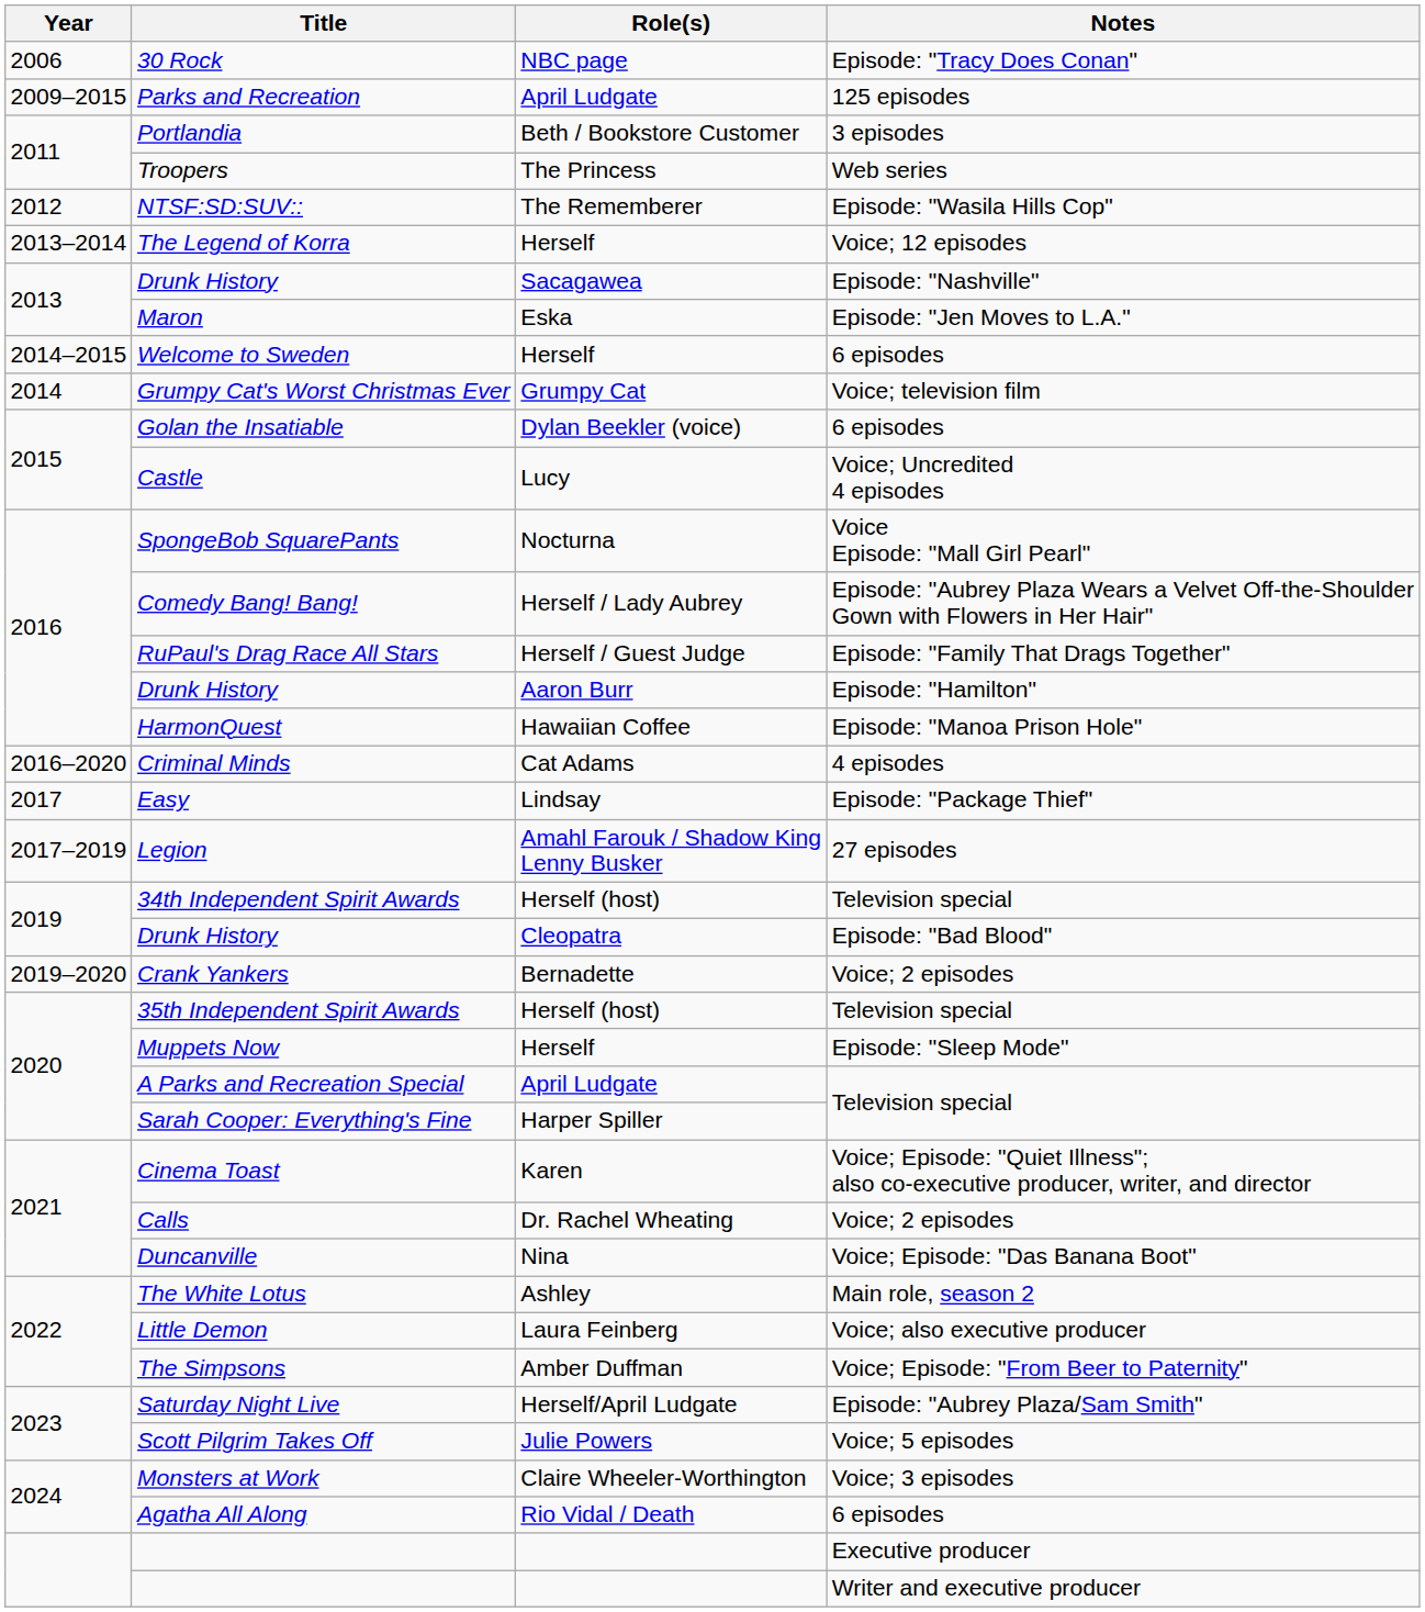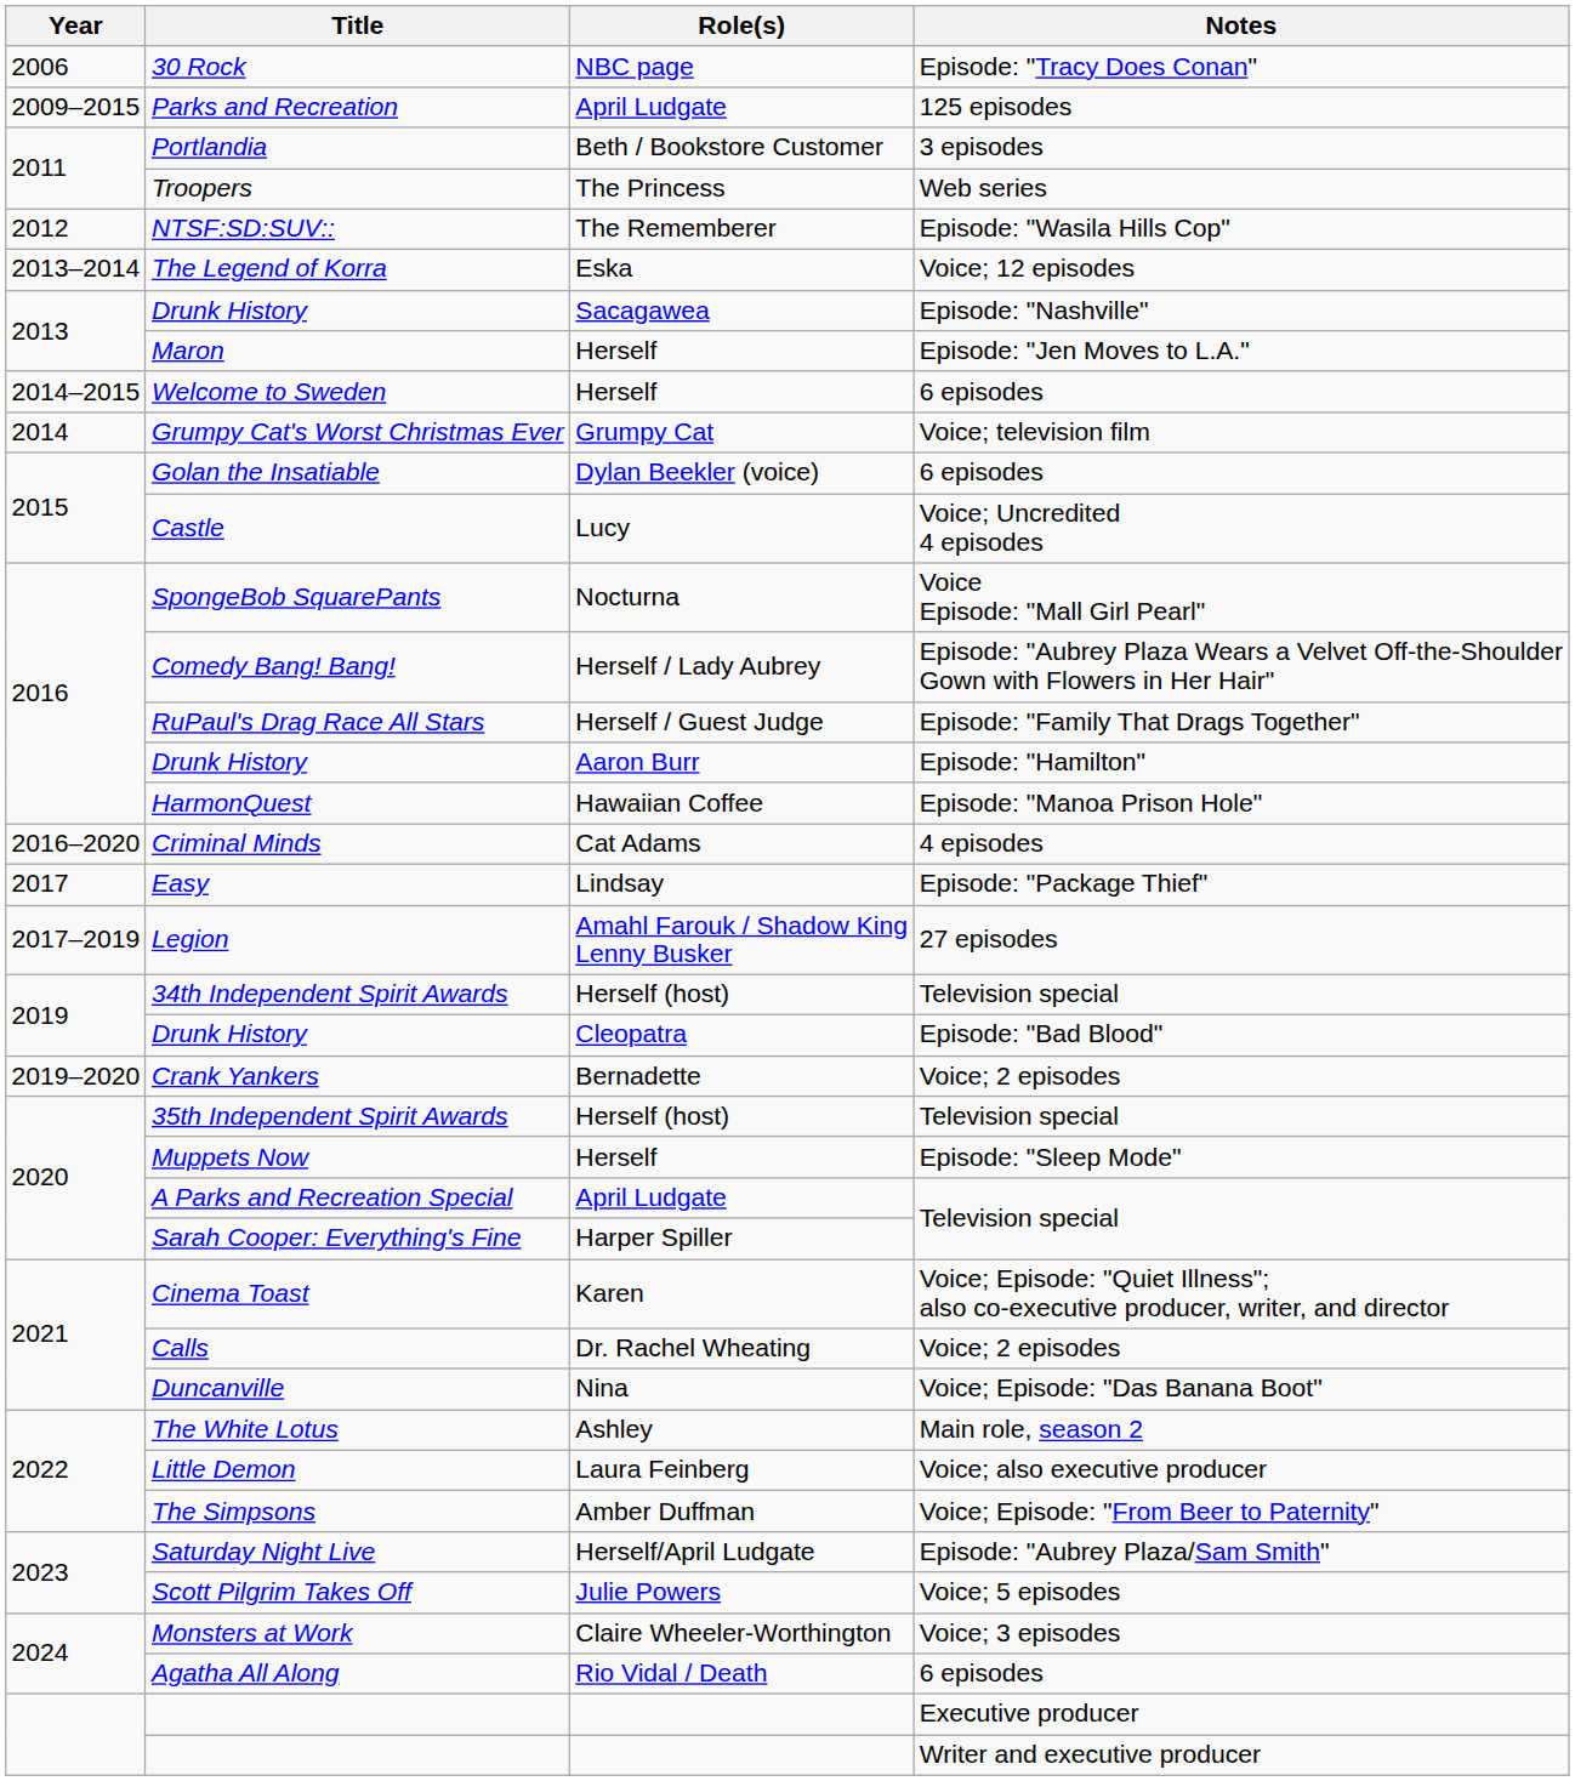The Legend of Korra | Role(s): Herself -> Eska
Maron | Role(s): Eska -> Herself
